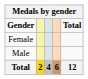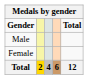rows swapped: Male <-> Female
